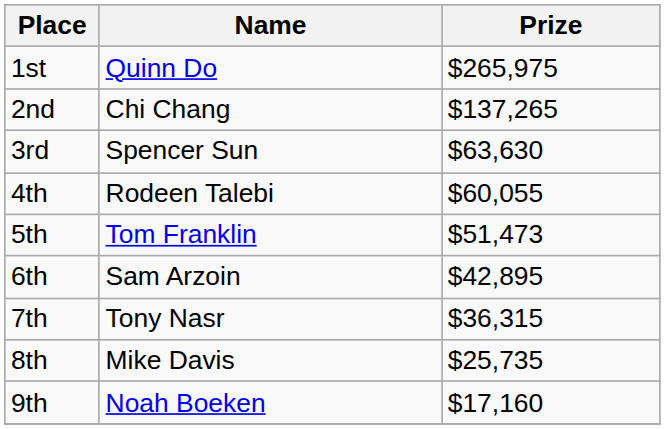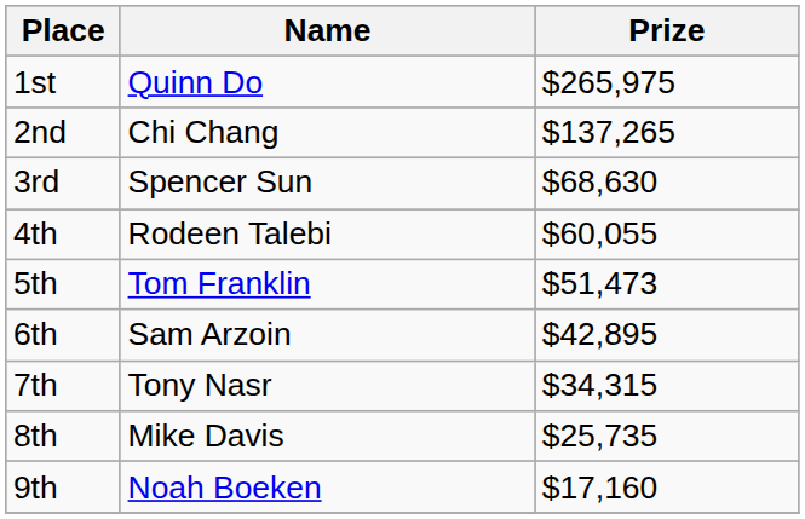3rd | Prize: $63,630 -> $68,630
7th | Prize: $36,315 -> $34,315
